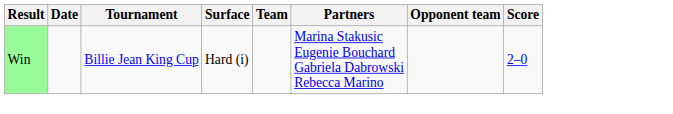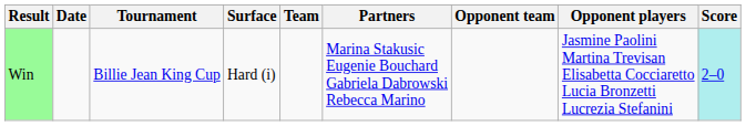+ column: Opponent players | Jasmine Paolini Martina Trevisan Elisabetta Cocciaretto Lucia Bronzetti Lucrezia Stefanini
Win | Score: no background -> paleturquoise background
